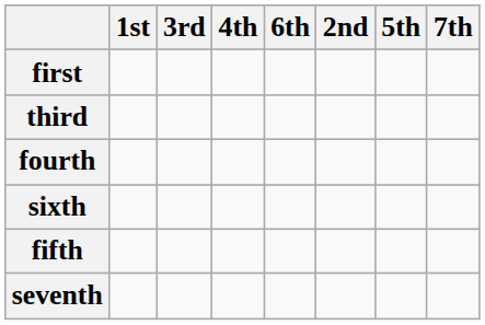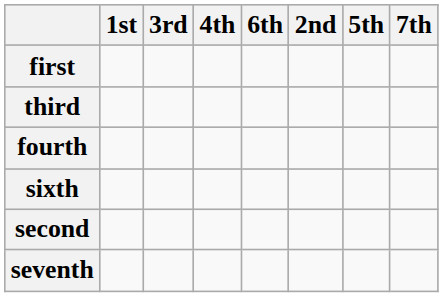+ row: second
- row: fifth
